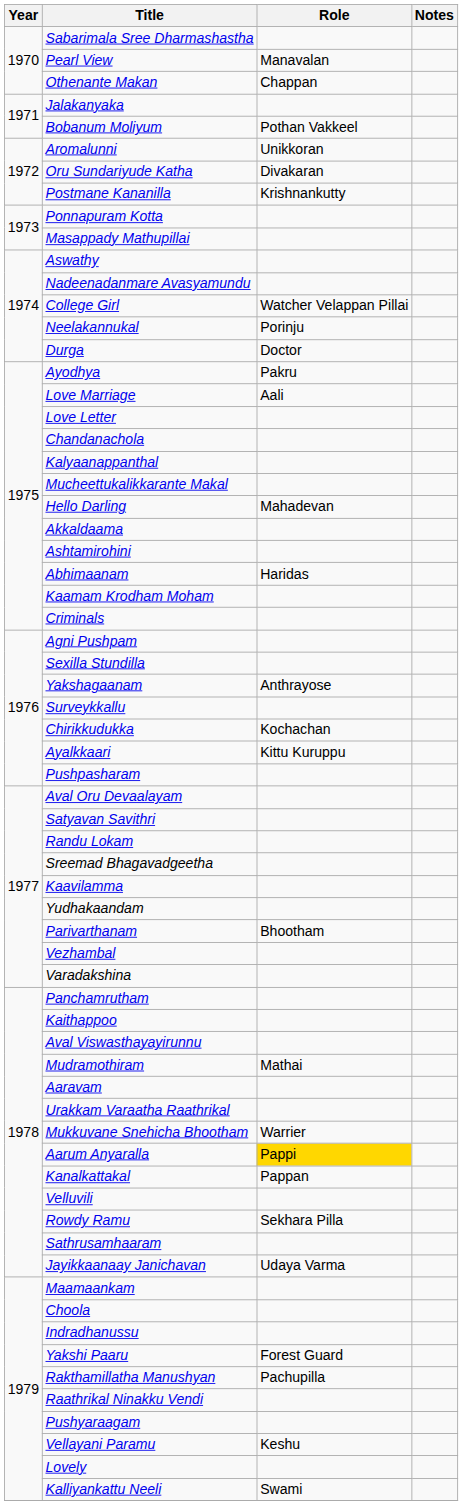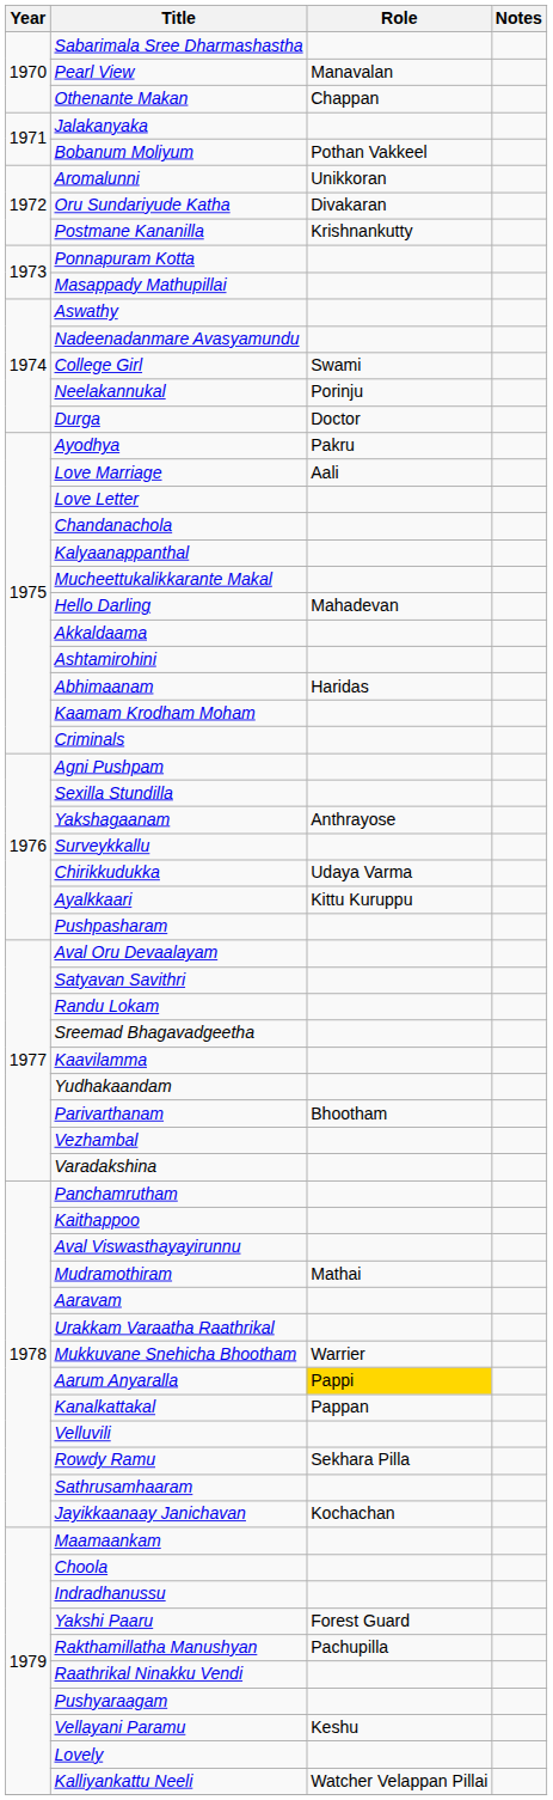College Girl | Role: Watcher Velappan Pillai -> Swami
Chirikkudukka | Role: Kochachan -> Udaya Varma
Jayikkaanaay Janichavan | Role: Udaya Varma -> Kochachan
Kalliyankattu Neeli | Role: Swami -> Watcher Velappan Pillai
